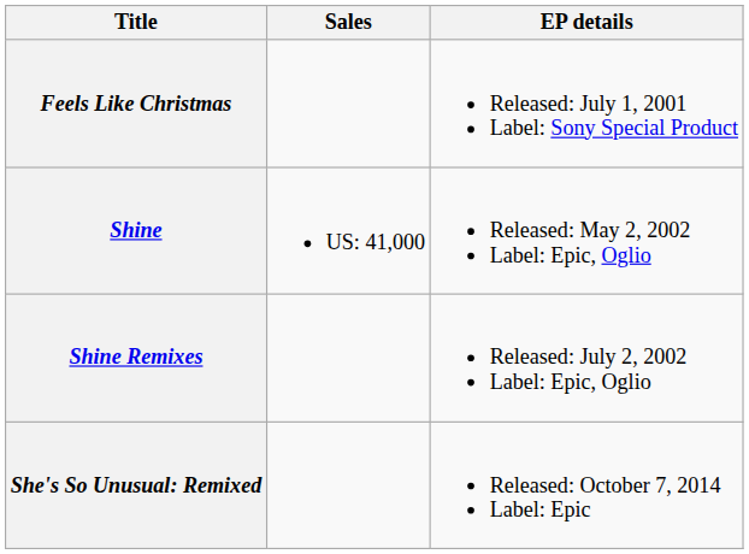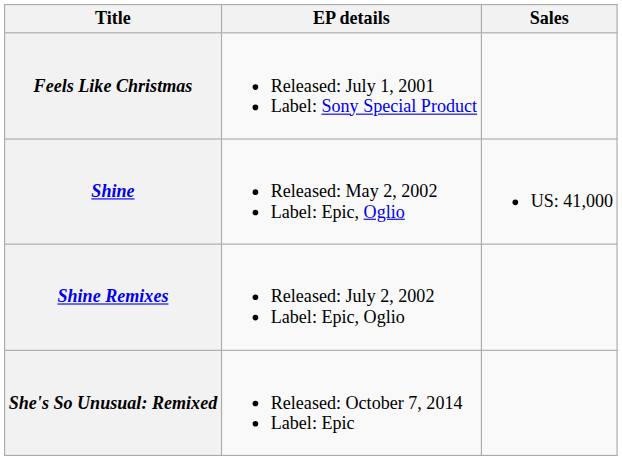columns swapped: EP details <-> Sales
